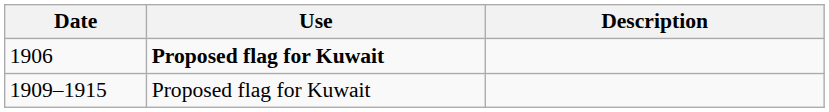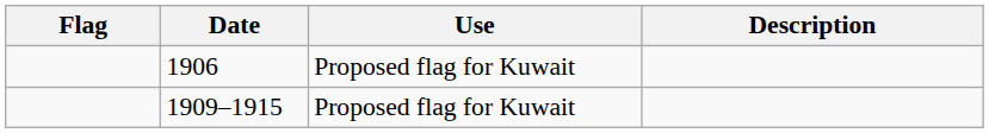+ column: Flag
1906 | Use: bold -> normal
